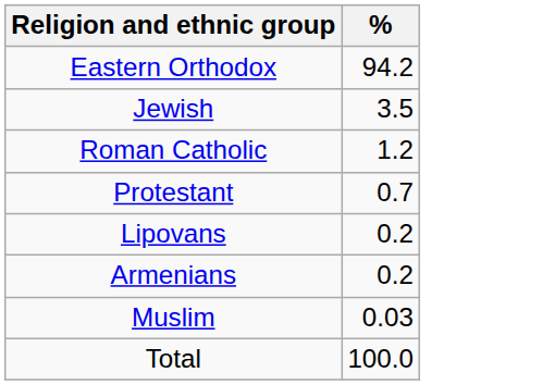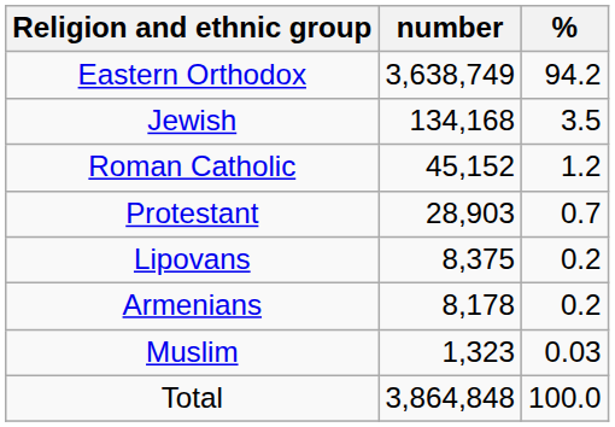+ column: number | 3,638,749 | 134,168 | 45,152 | 28,903 | 8,375 | 8,178 | 1,323 | 3,864,848
